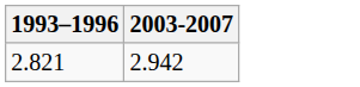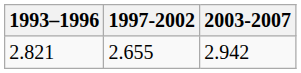+ column: 1997-2002 | 2.655
